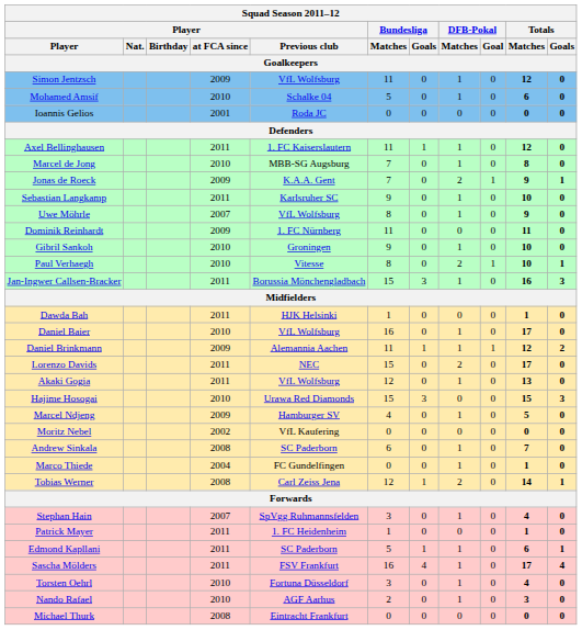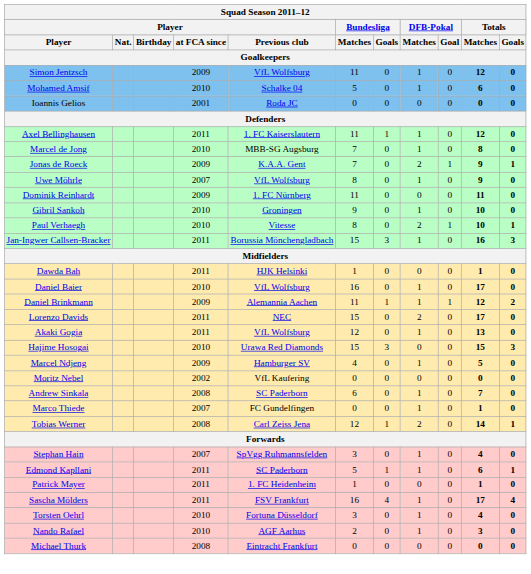- row: Sebastian Langkamp | 2011 | Karlsruher SC | 9 | 0 | 1 | 0 | 10 | 0
Marco Thiede | Player / at FCA since: 2004 -> 2007
rows swapped: Edmond Kapllani <-> Patrick Mayer
